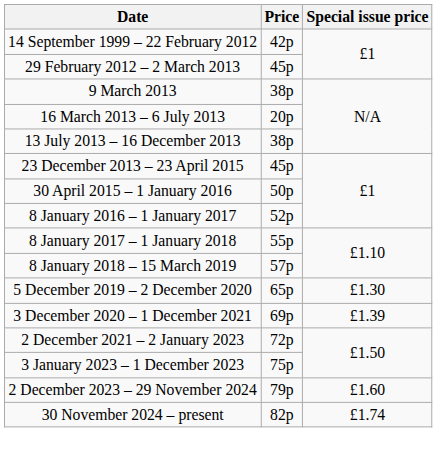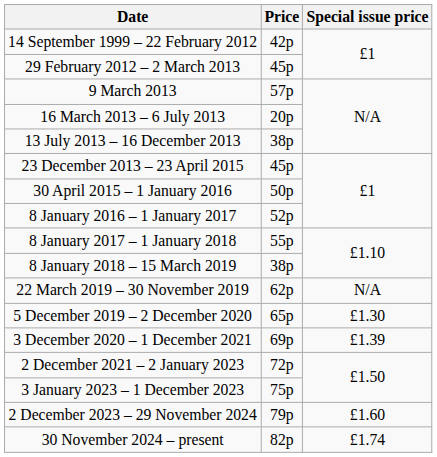9 March 2013 | Price: 38p -> 57p
8 January 2018 – 15 March 2019 | Price: 57p -> 38p
+ row: 22 March 2019 – 30 November 2019 | 62p | N/A
